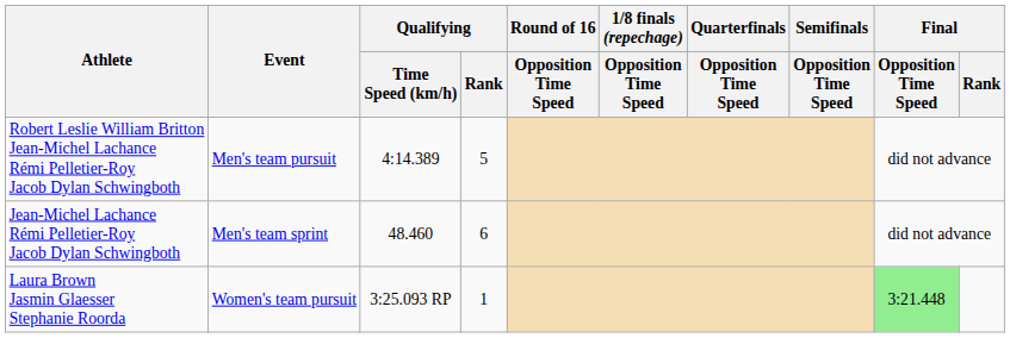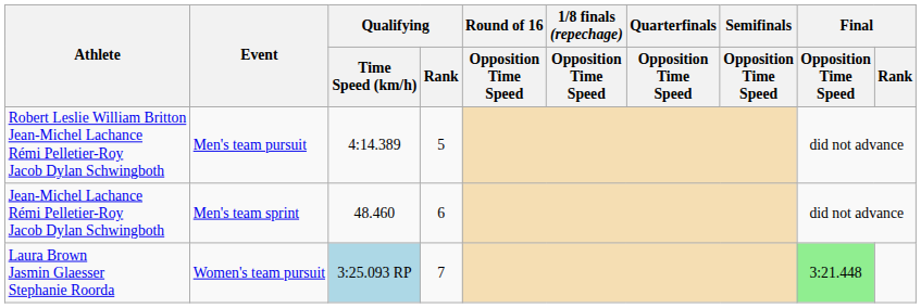Laura Brown Jasmin Glaesser Stephanie Roorda | Qualifying / Time Speed (km/h): no background -> lightblue background
Laura Brown Jasmin Glaesser Stephanie Roorda | Qualifying / Rank: 1 -> 7
